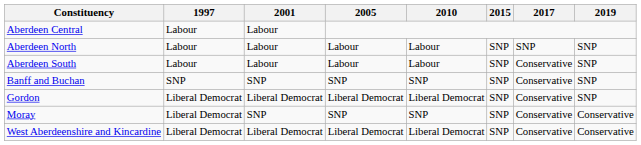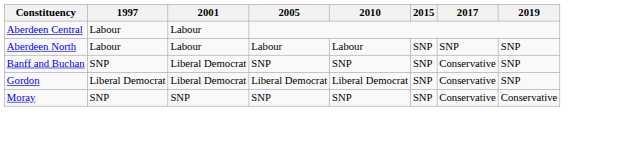- row: Aberdeen South | Labour | Labour | Labour | Labour | SNP | Conservative | SNP
Banff and Buchan | 2001: SNP -> Liberal Democrat
Moray | 1997: Liberal Democrat -> SNP
- row: West Aberdeenshire and Kincardine | Liberal Democrat | Liberal Democrat | Liberal Democrat | Liberal Democrat | SNP | Conservative | Conservative
